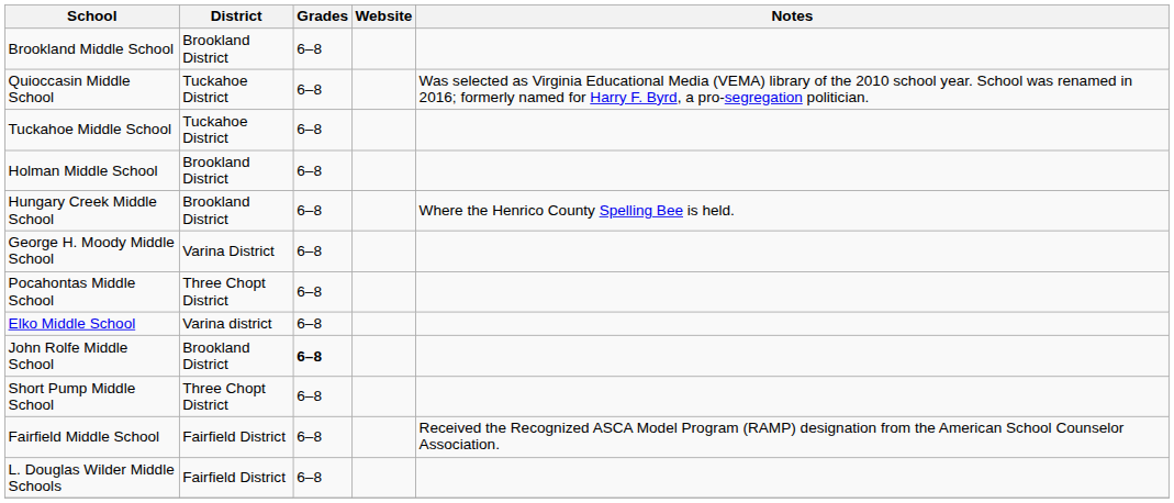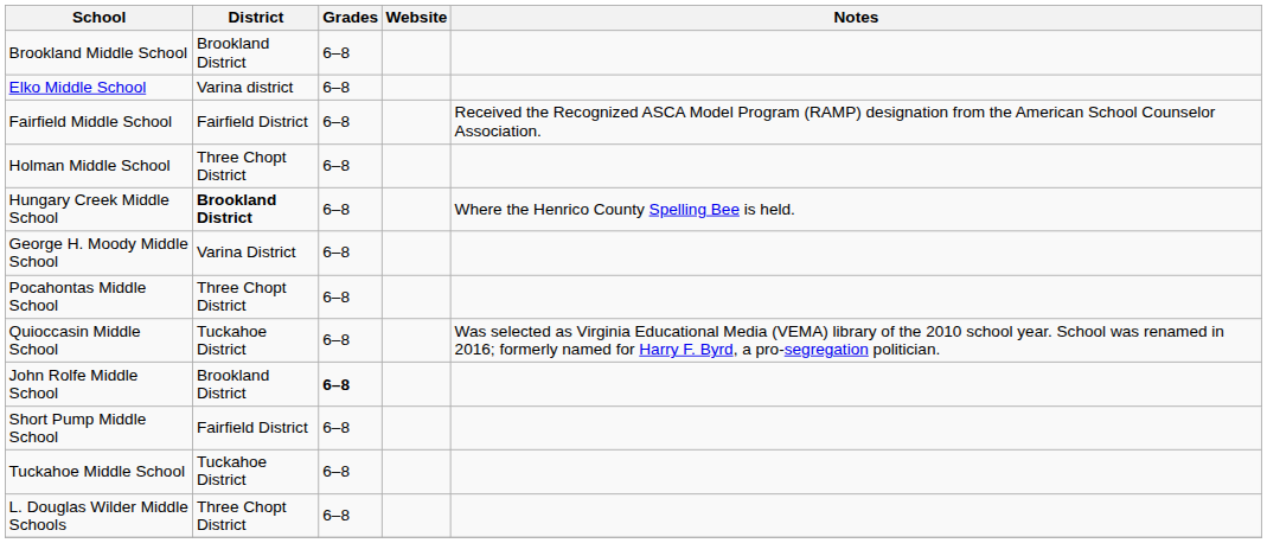rows swapped: Elko Middle School <-> Quioccasin Middle School
rows swapped: Fairfield Middle School <-> Tuckahoe Middle School
Holman Middle School | District: Brookland District -> Three Chopt District
Hungary Creek Middle School | District: normal -> bold
Short Pump Middle School | District: Three Chopt District -> Fairfield District
L. Douglas Wilder Middle Schools | District: Fairfield District -> Three Chopt District
